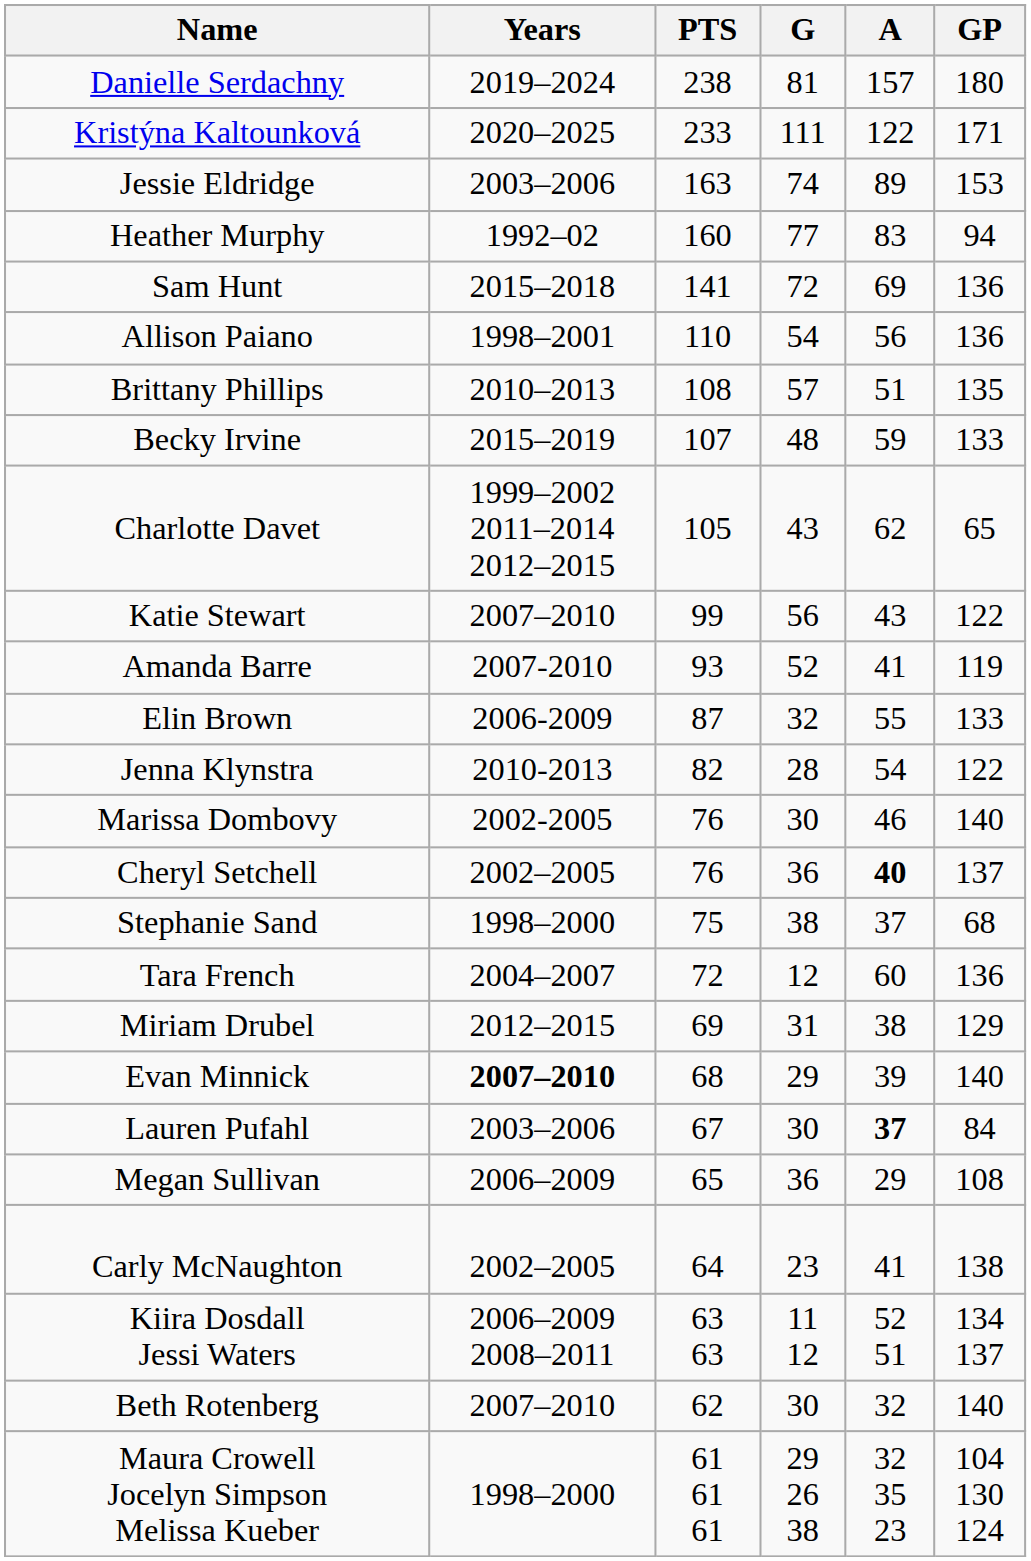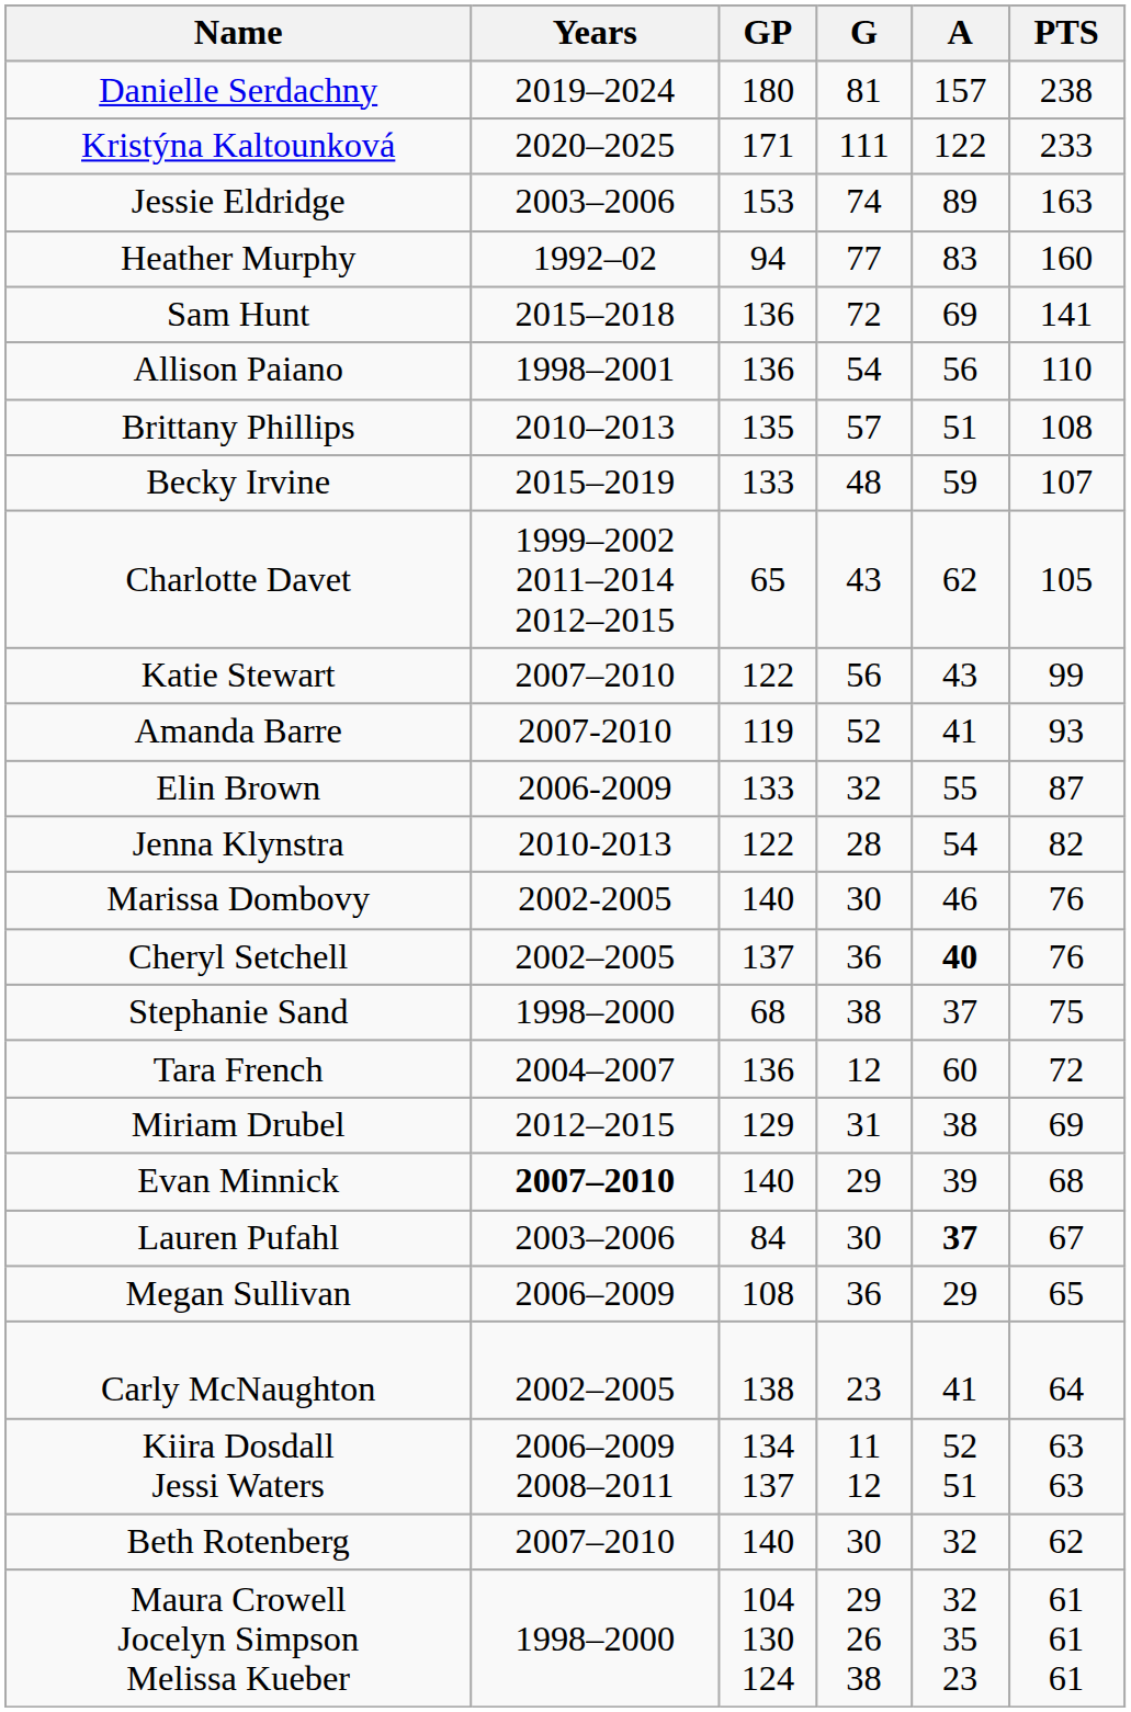columns swapped: GP <-> PTS
